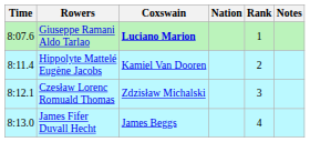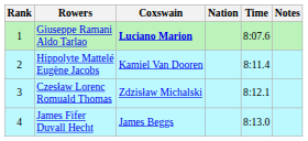columns swapped: Rank <-> Time
